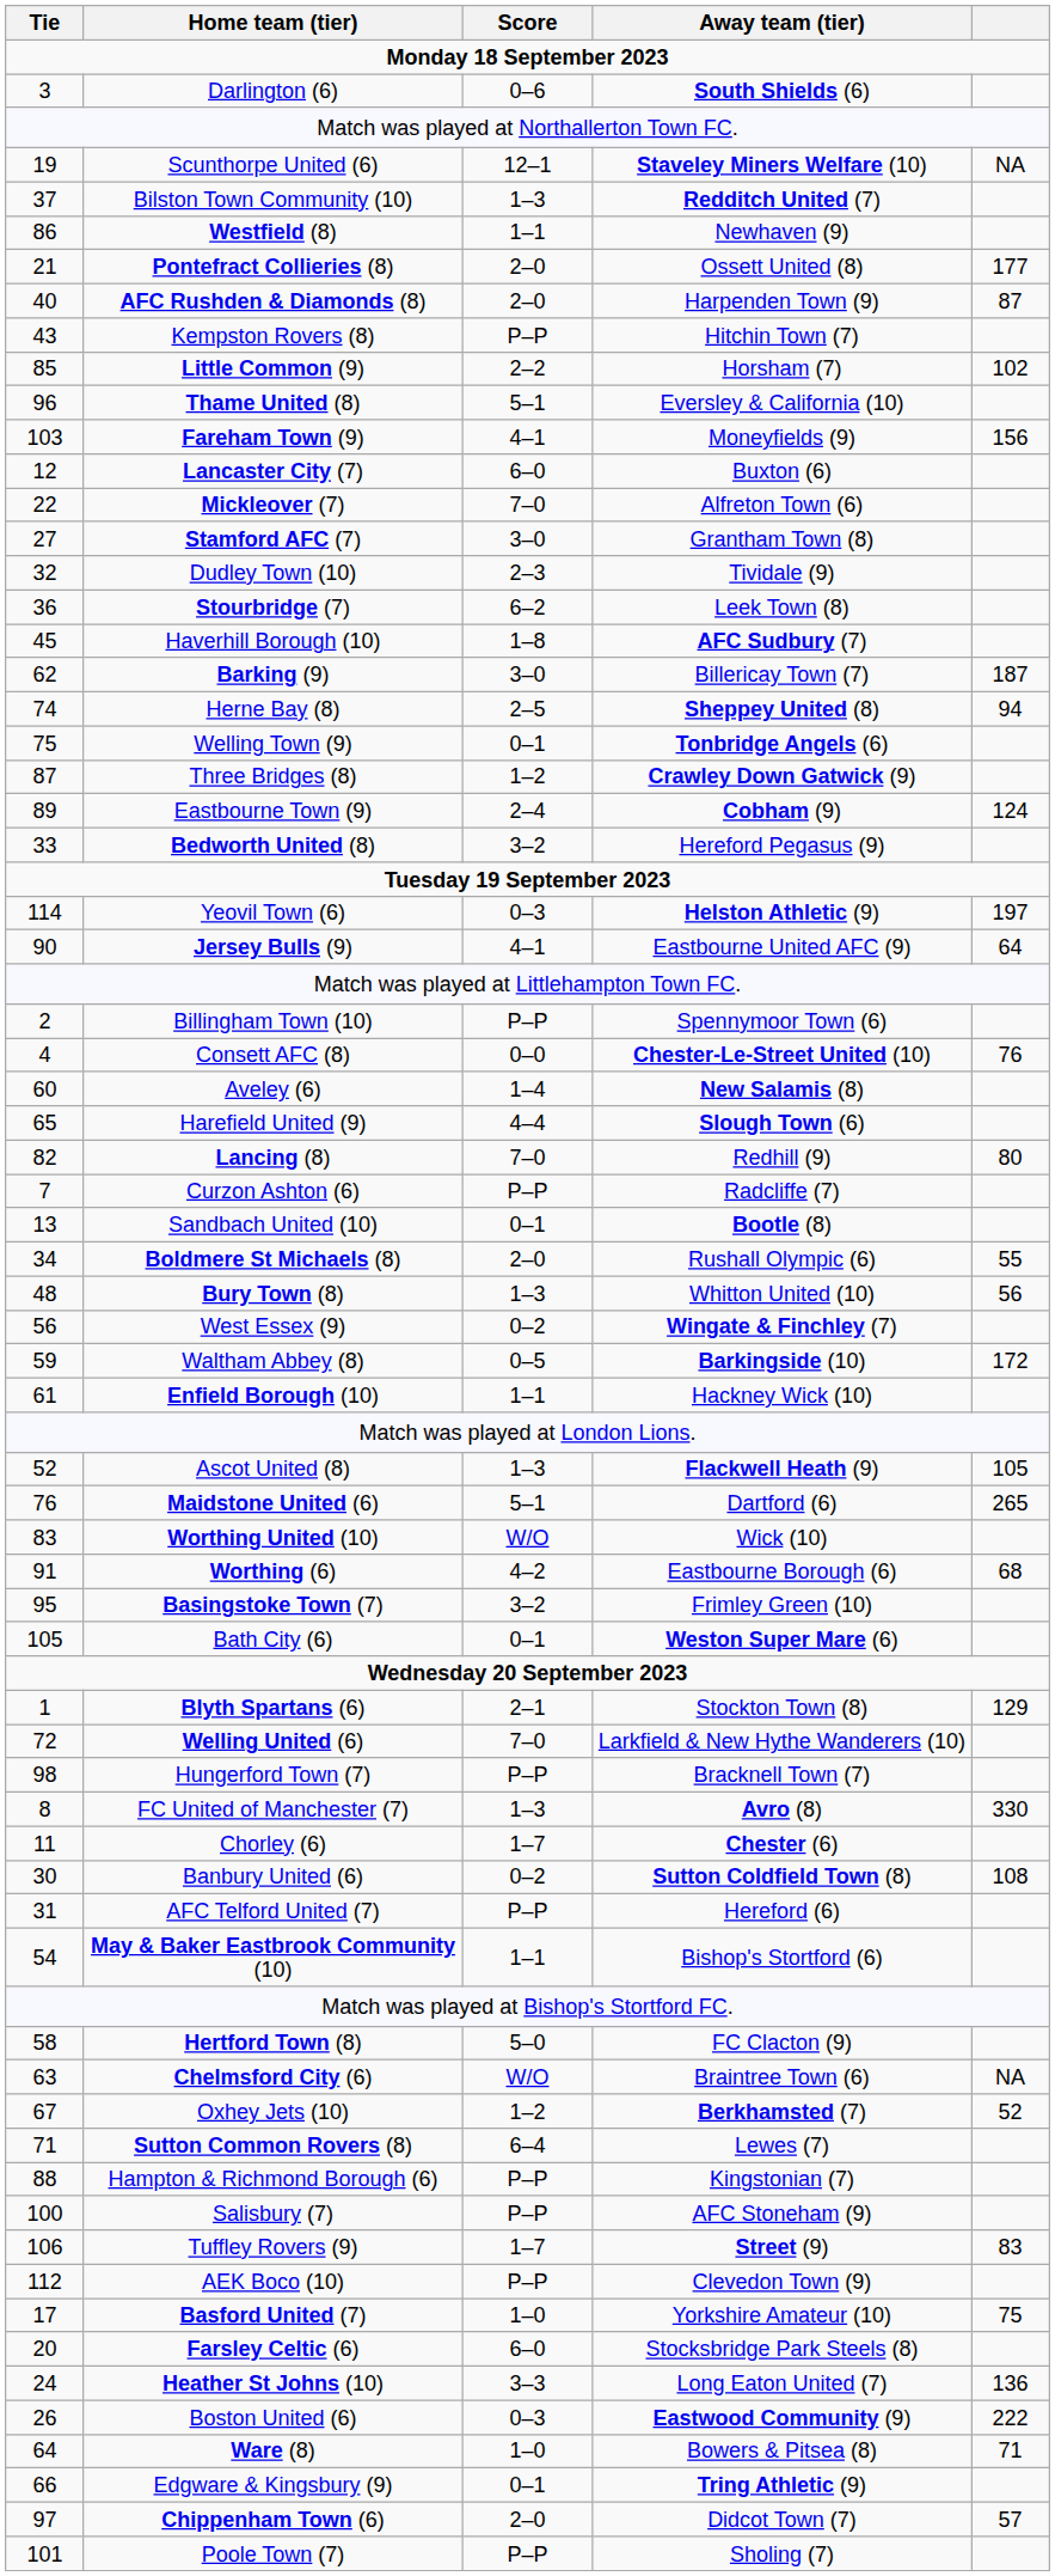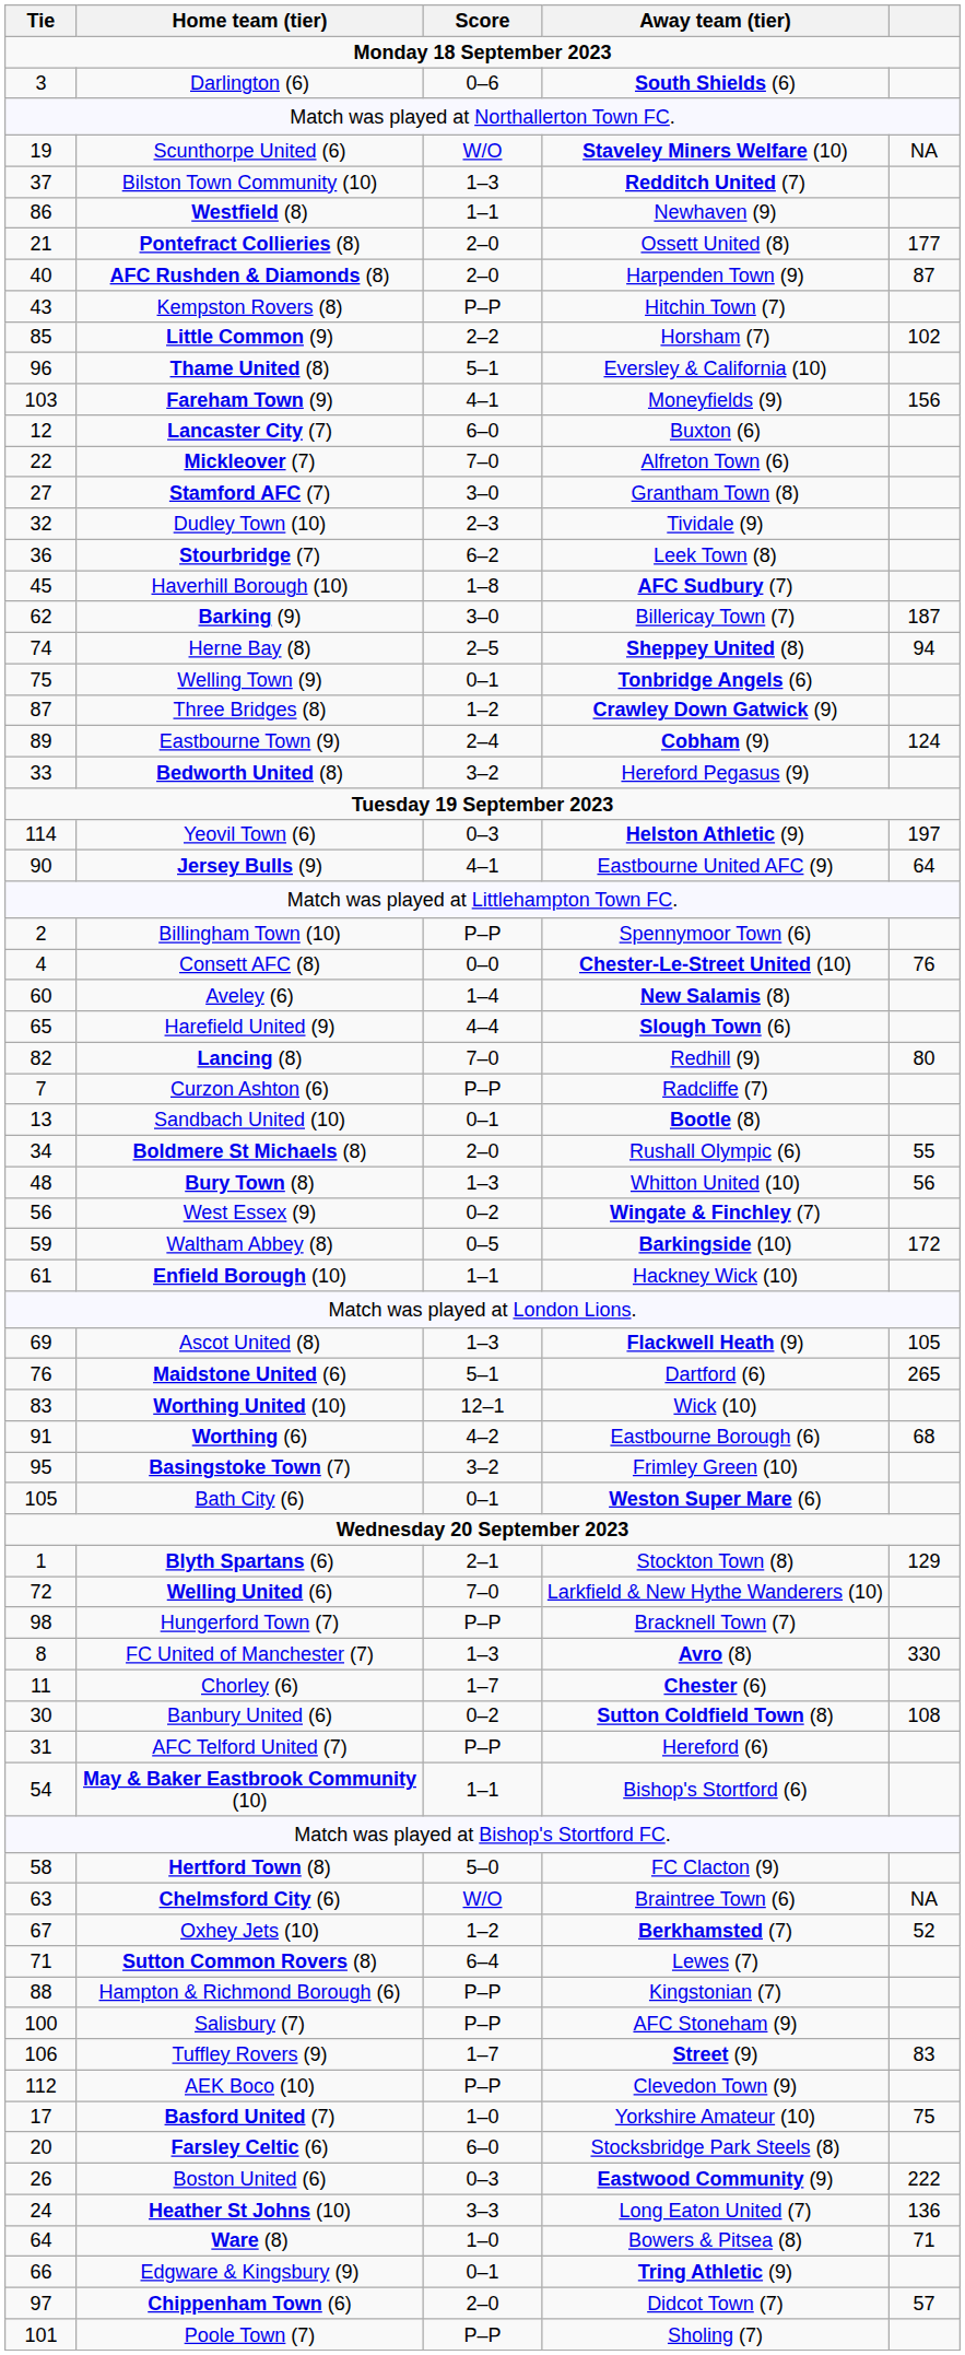Scunthorpe United (6) | Score: 12–1 -> W/O
Ascot United (8) | Tie: 52 -> 69
Worthing United (10) | Score: W/O -> 12–1
rows swapped: Heather St Johns (10) <-> Boston United (6)
